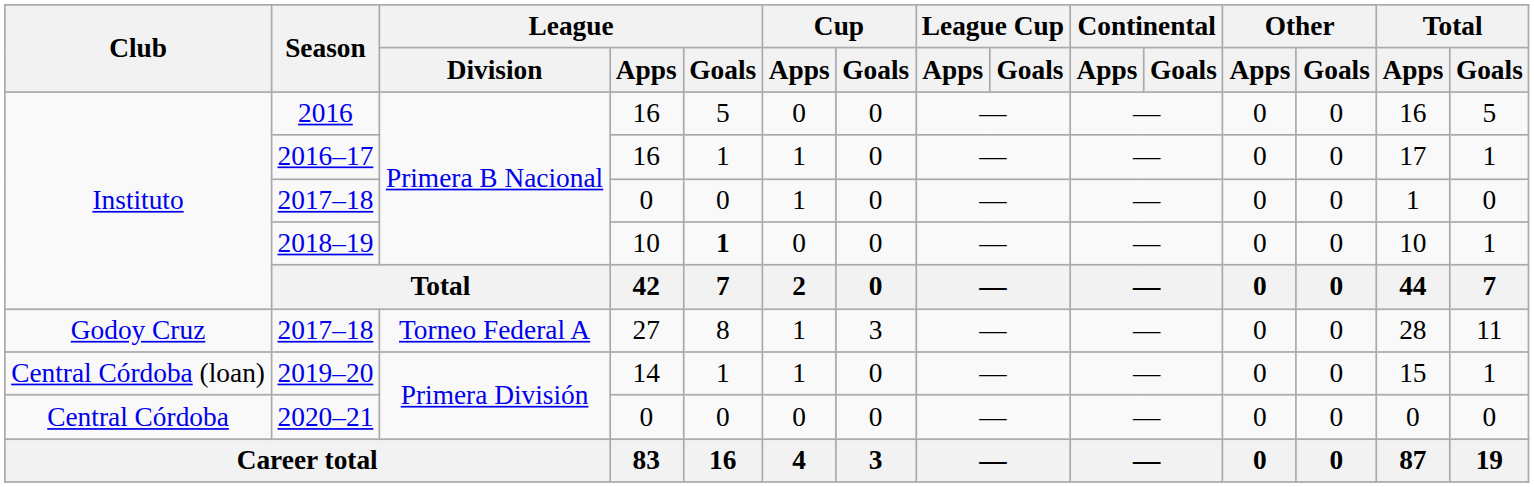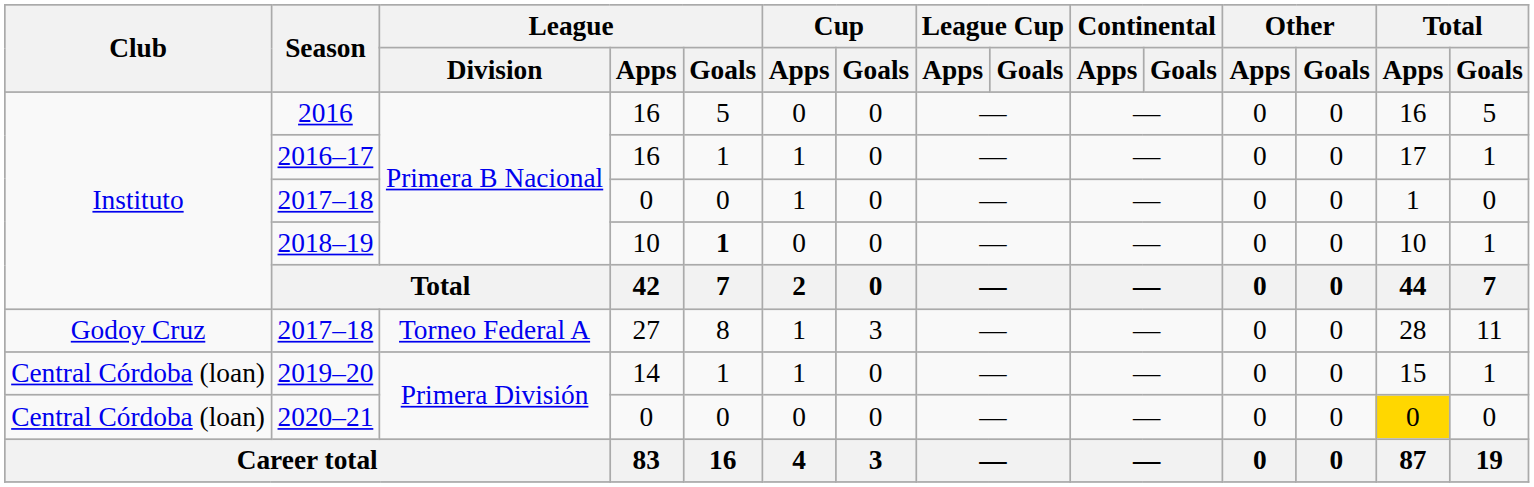2020–21 | Club: Central Córdoba -> Central Córdoba (loan)
2020–21 | Total / Apps: no background -> gold background
